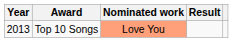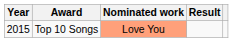Top 10 Songs | Year: 2013 -> 2015
